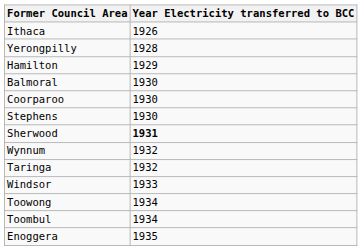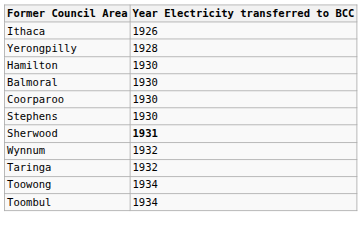Hamilton | Year Electricity transferred to BCC: 1929 -> 1930
- row: Windsor | 1933
- row: Enoggera | 1935
